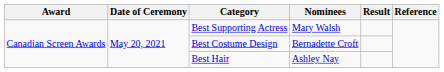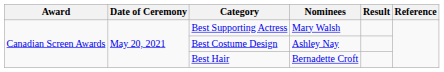Best Costume Design | Nominees: Bernadette Croft -> Ashley Nay
Best Hair | Nominees: Ashley Nay -> Bernadette Croft
